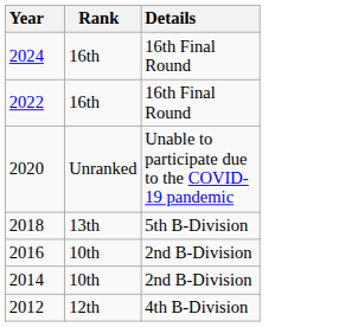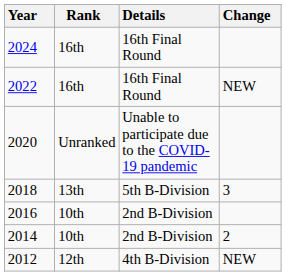+ column: Change | NEW | 3 | 2 | NEW
